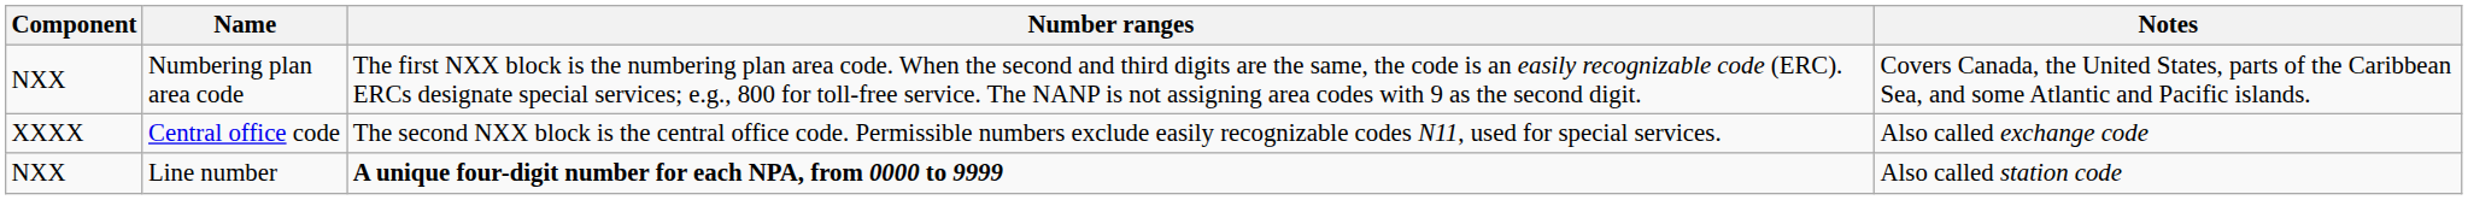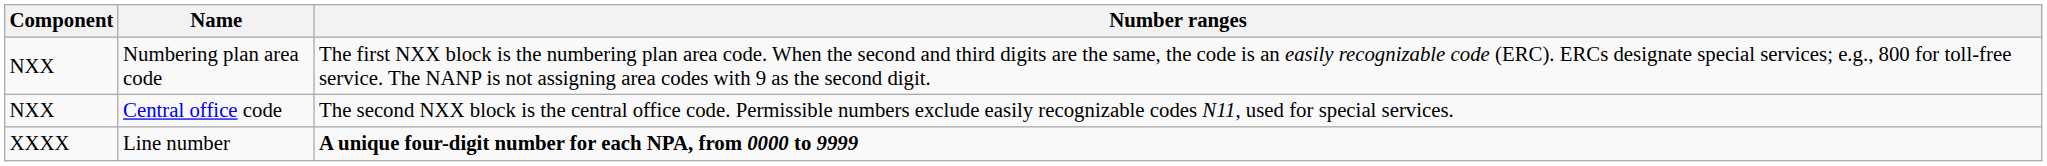- column: Notes | Covers Canada, the United States, parts of the Caribbean Sea, and some Atlantic and Pacific islands. | Also called exchange code | Also called station code
Central office code | Component: XXXX -> NXX
Line number | Component: NXX -> XXXX
